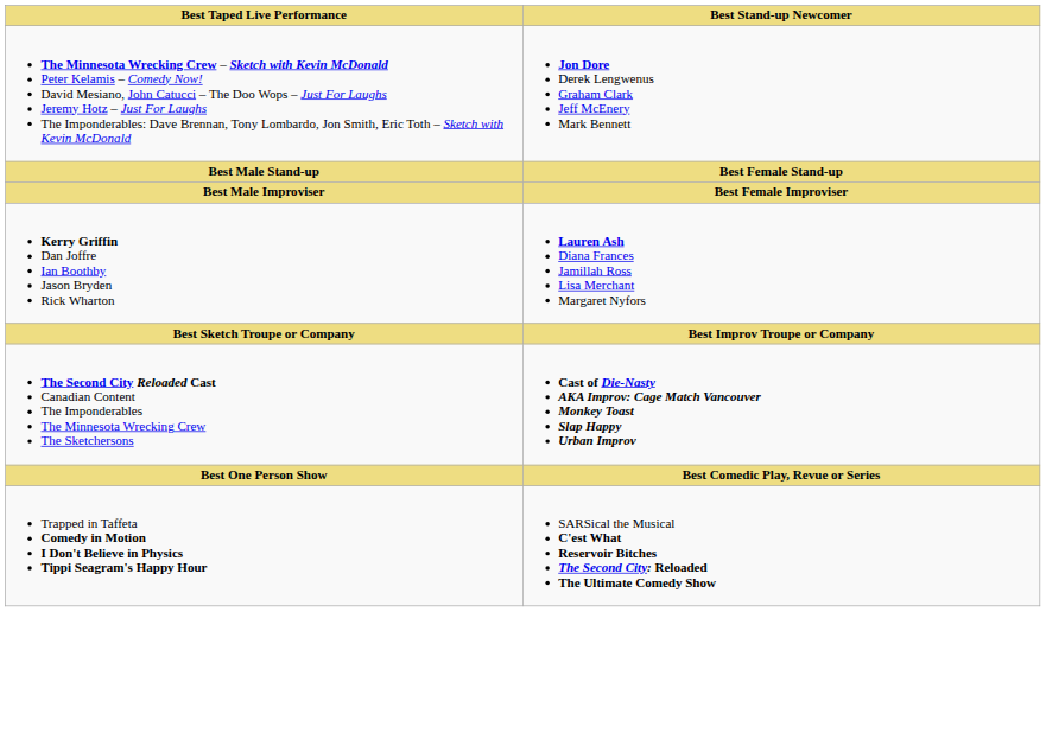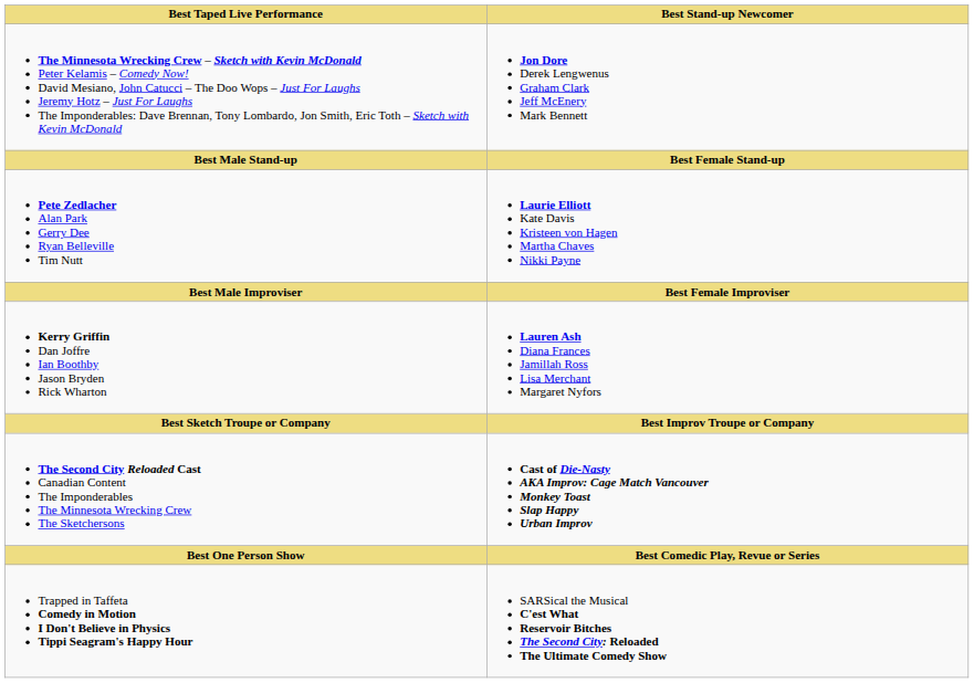+ row: Pete Zedlacher Alan Park Gerry Dee Ryan Belleville Tim Nutt | Laurie Elliott Kate Davis Kristeen von Hagen Martha Chaves Nikki Payne
